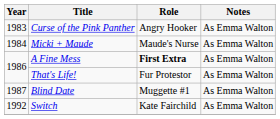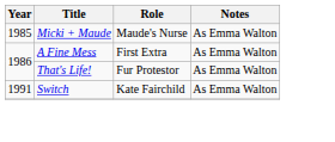- row: 1983 | Curse of the Pink Panther | Angry Hooker | As Emma Walton
Micki + Maude | Year: 1984 -> 1985
A Fine Mess | Role: bold -> normal
- row: 1987 | Blind Date | Muggette #1 | As Emma Walton
Switch | Year: 1992 -> 1991
